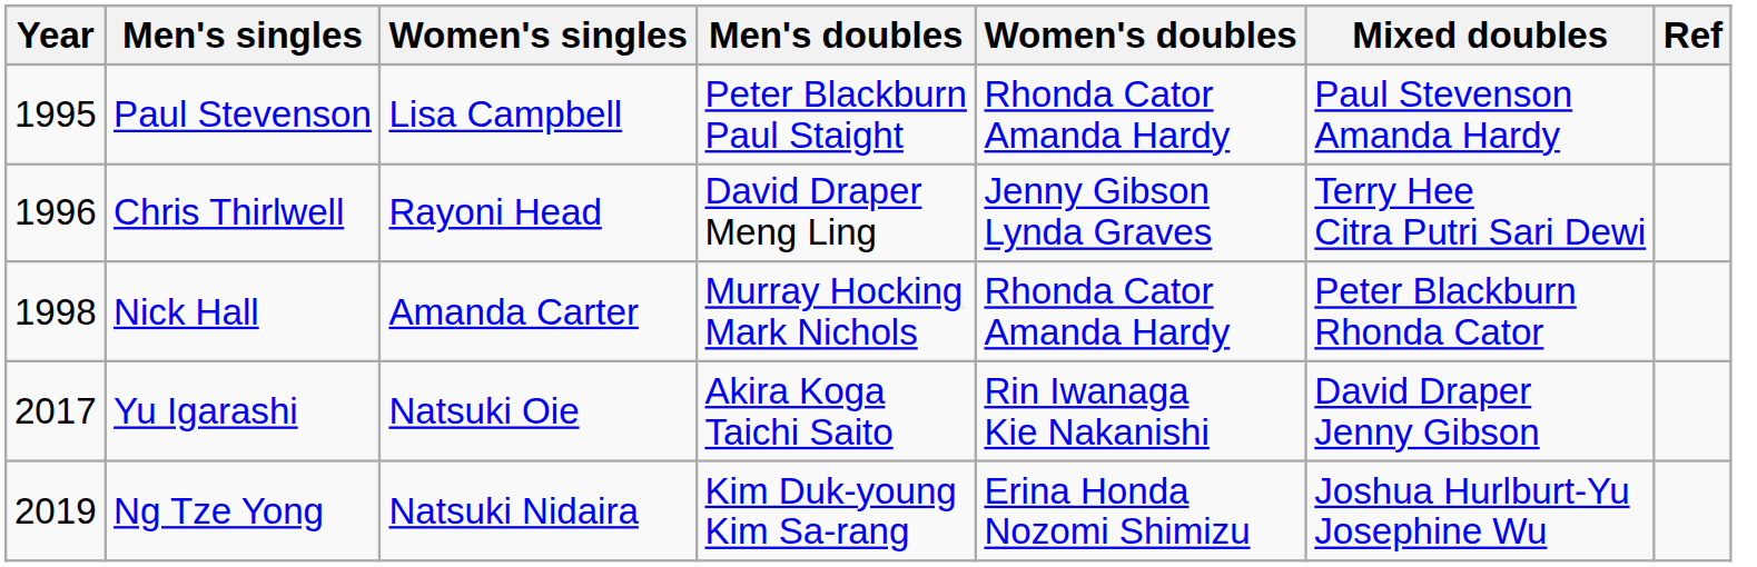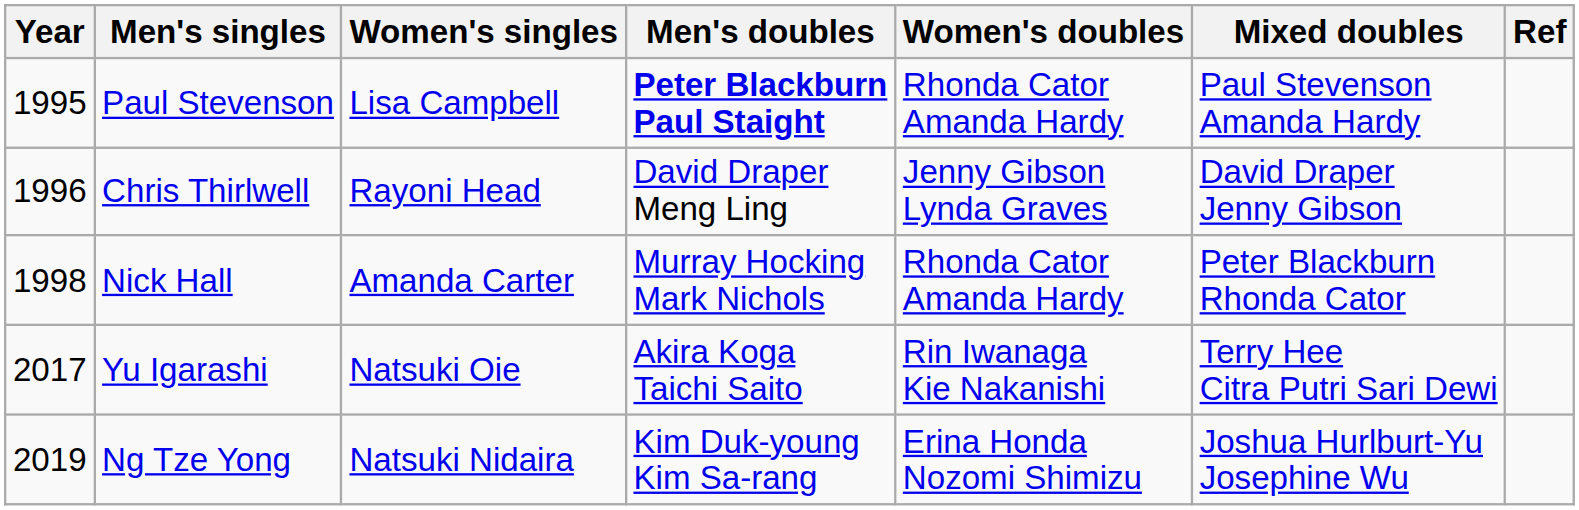Paul Stevenson | Men's doubles: normal -> bold
Chris Thirlwell | Mixed doubles: Terry Hee Citra Putri Sari Dewi -> David Draper Jenny Gibson
Yu Igarashi | Mixed doubles: David Draper Jenny Gibson -> Terry Hee Citra Putri Sari Dewi
